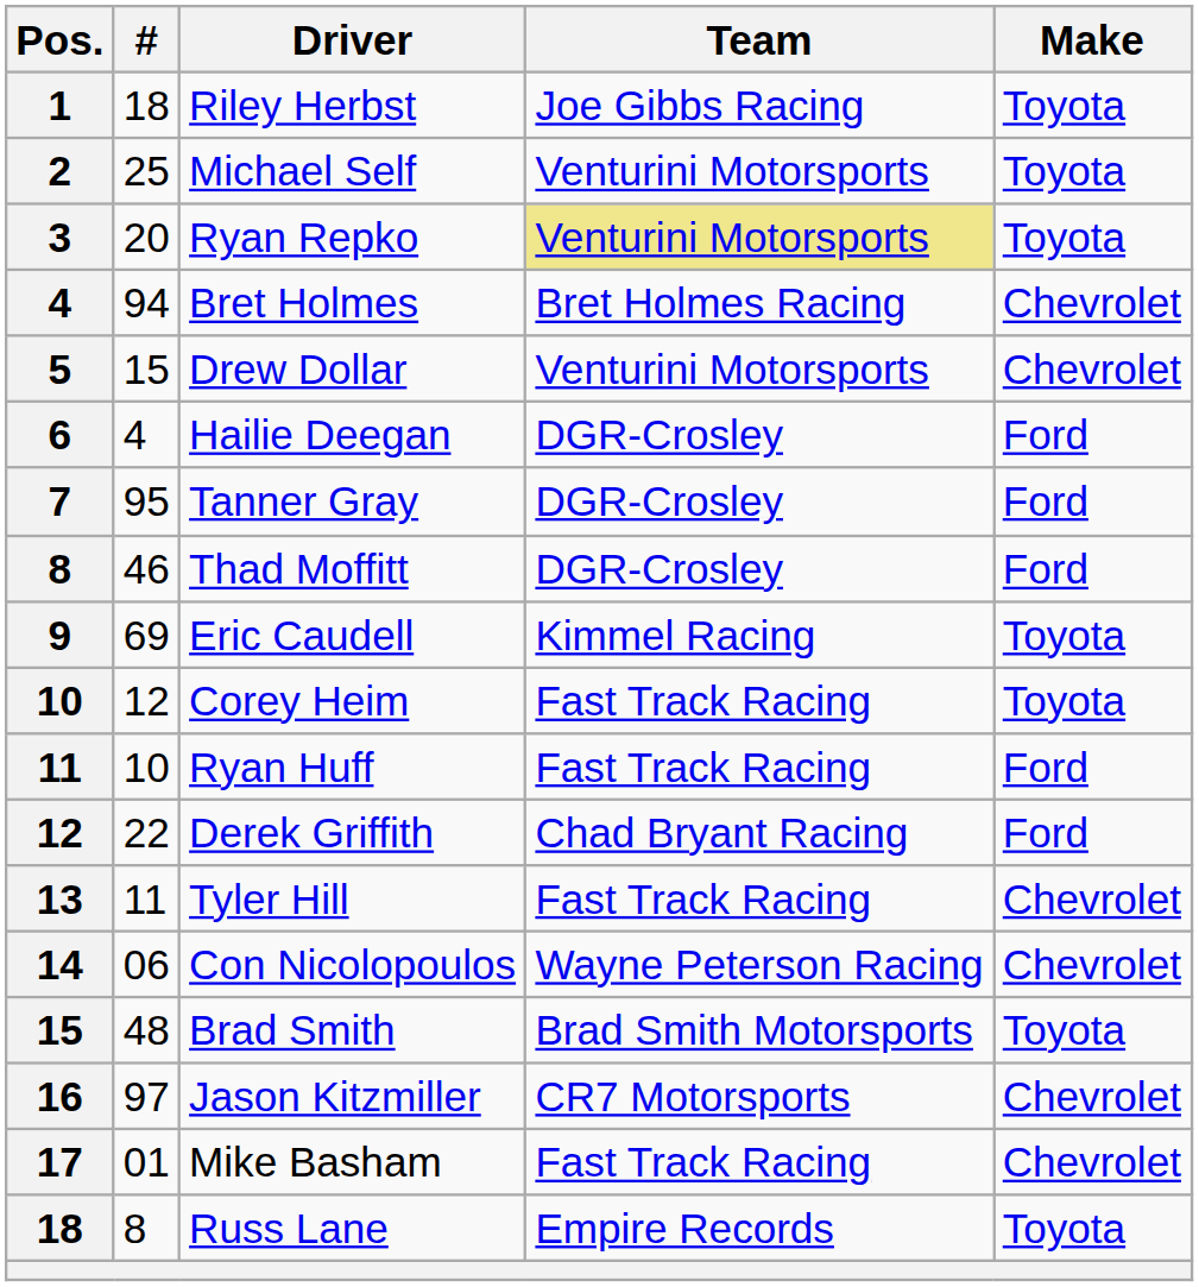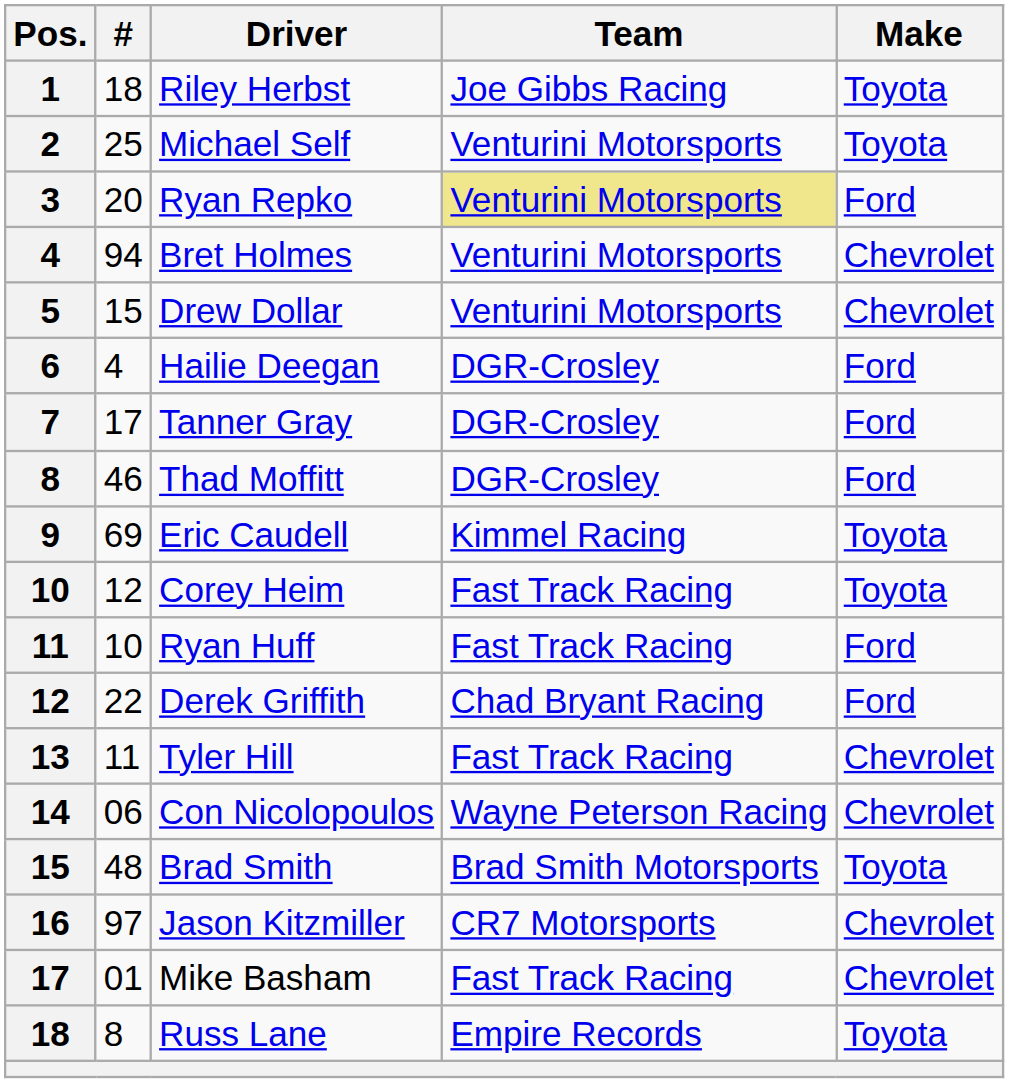Ryan Repko | Make: Toyota -> Ford
Bret Holmes | Team: Bret Holmes Racing -> Venturini Motorsports
Tanner Gray | #: 95 -> 17
